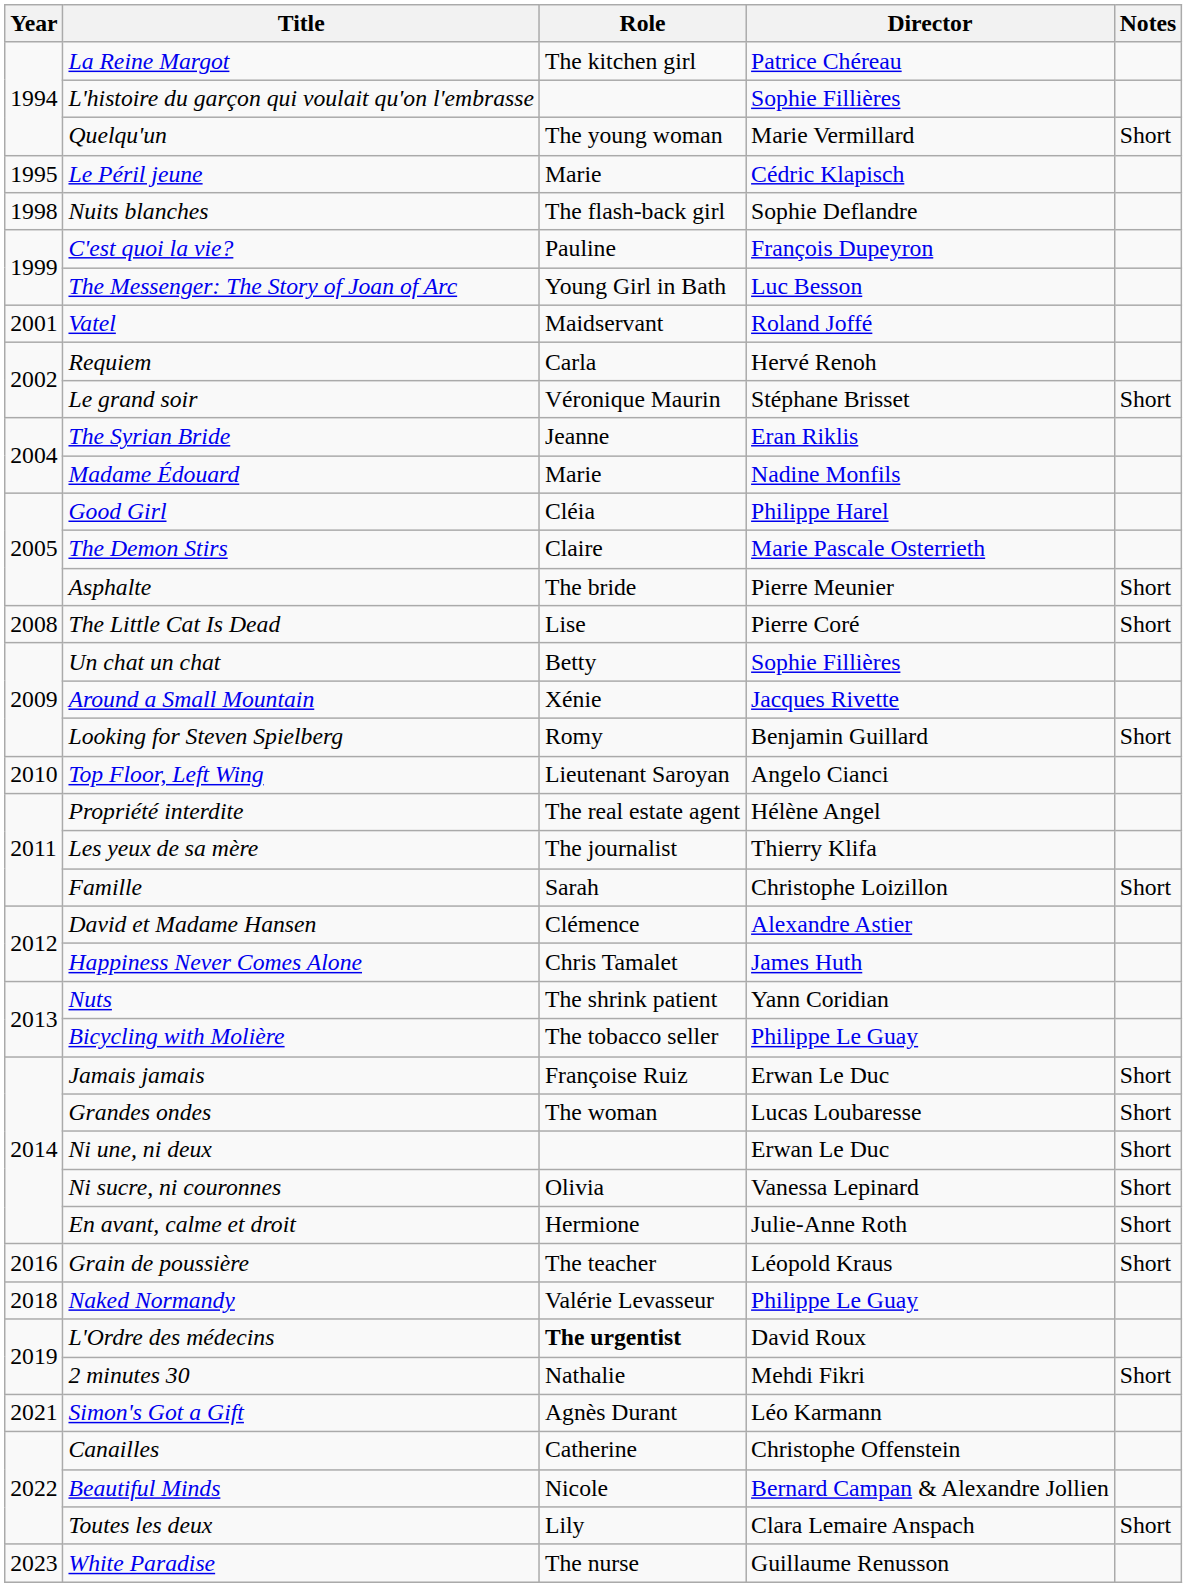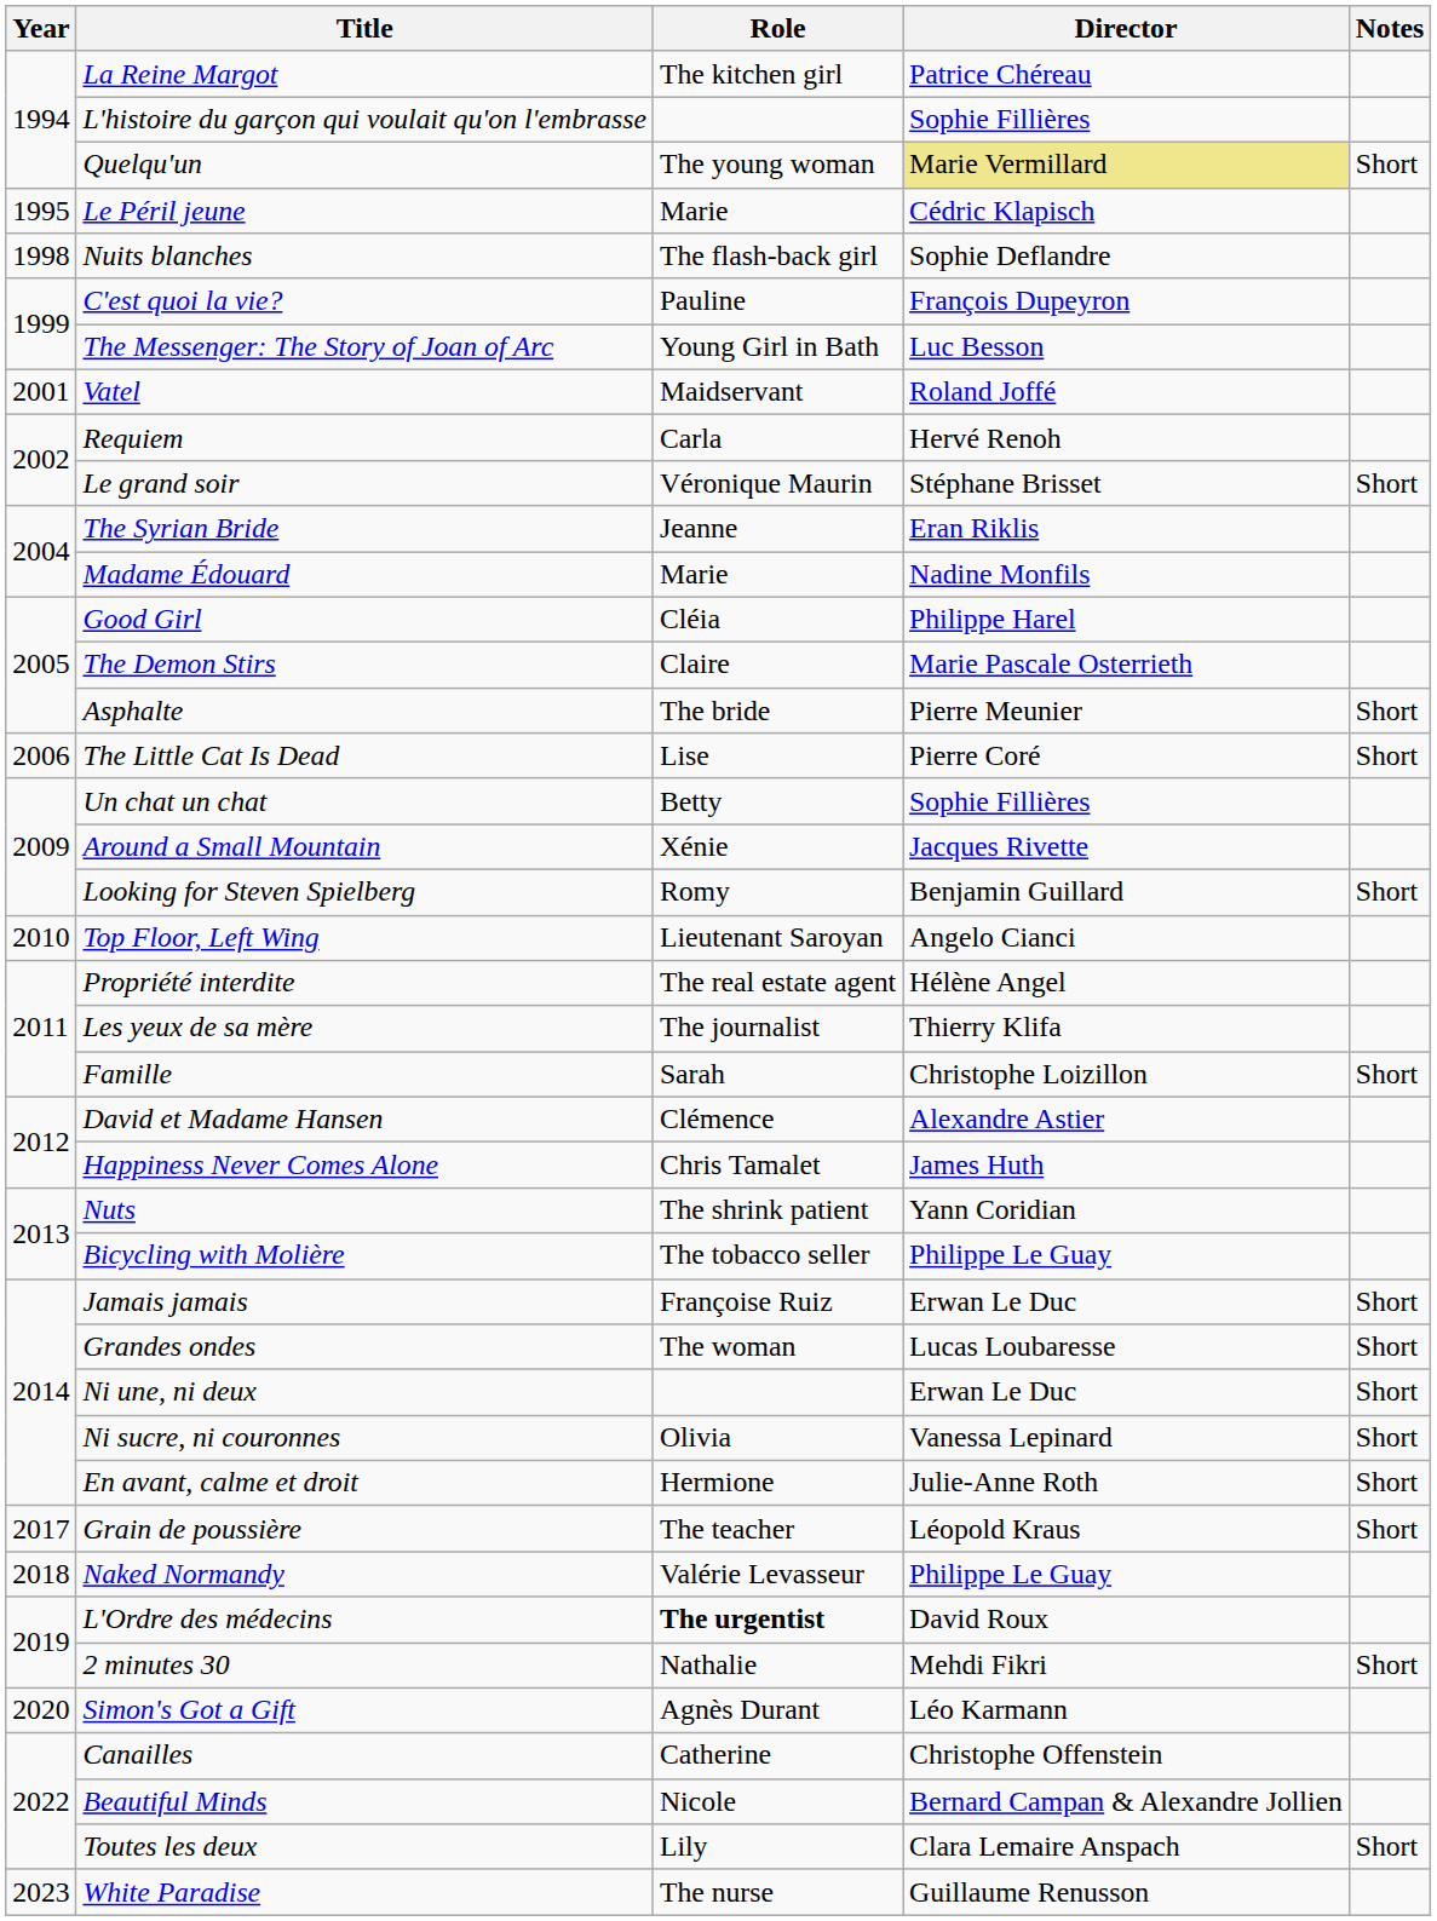Quelqu'un | Director: no background -> khaki background
The Little Cat Is Dead | Year: 2008 -> 2006
Grain de poussière | Year: 2016 -> 2017
Simon's Got a Gift | Year: 2021 -> 2020
